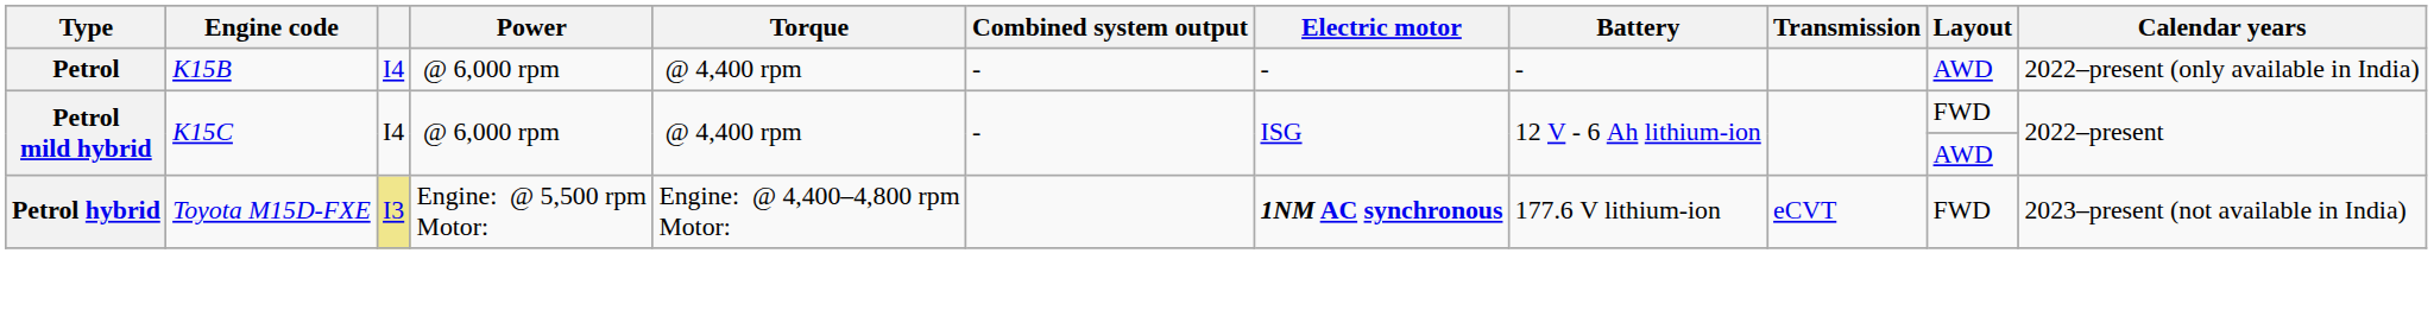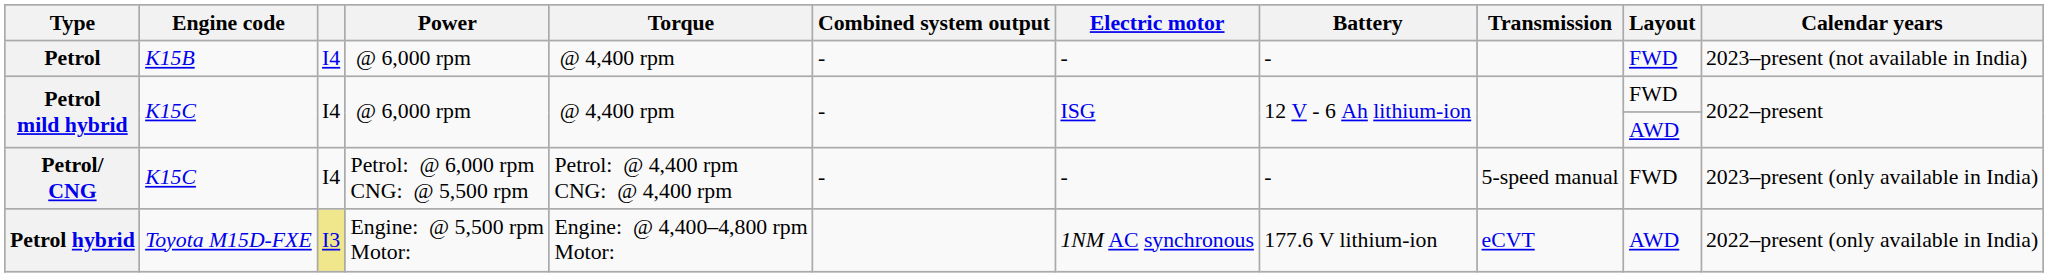Petrol | Layout: AWD -> FWD
Petrol | Calendar years: 2022–present (only available in India) -> 2023–present (not available in India)
+ row: Petrol/ CNG | K15C | I4 | Petrol: @ 6,000 rpm CNG: @ 5,500 rpm | Petrol: @ 4,400 rpm CNG: @ 4,400 rpm | - | - | - | 5-speed manual | FWD | 2023–present (only available in India)
Petrol hybrid | Electric motor: bold -> normal
Petrol hybrid | Layout: FWD -> AWD
Petrol hybrid | Calendar years: 2023–present (not available in India) -> 2022–present (only available in India)
